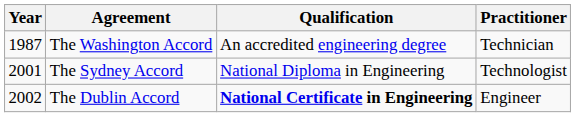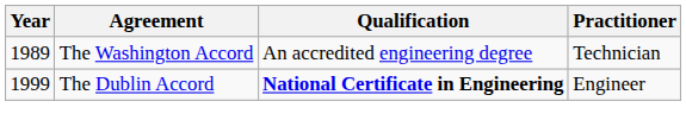The Washington Accord | Year: 1987 -> 1989
- row: 2001 | The Sydney Accord | National Diploma in Engineering | Technologist
The Dublin Accord | Year: 2002 -> 1999
